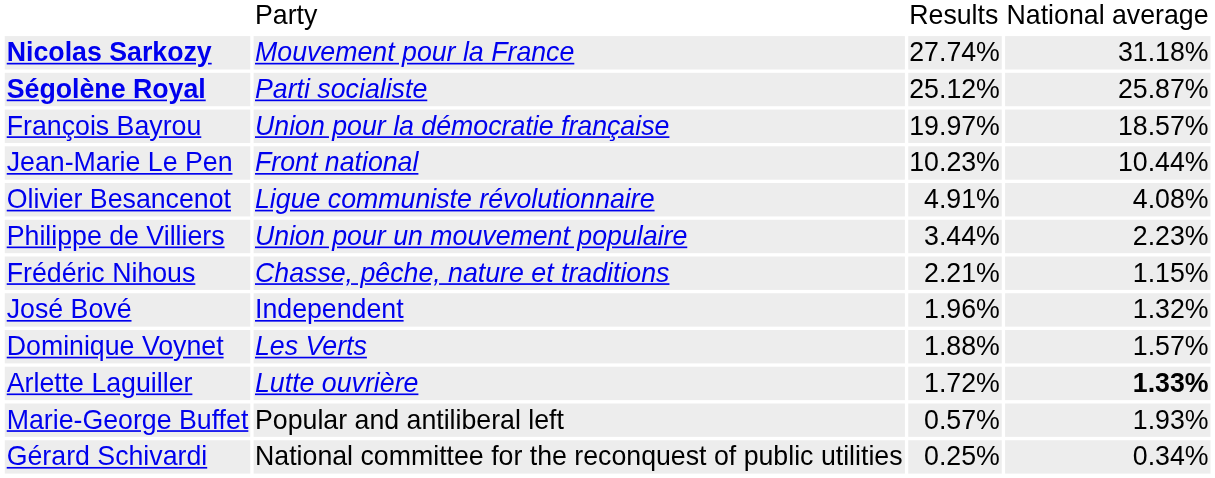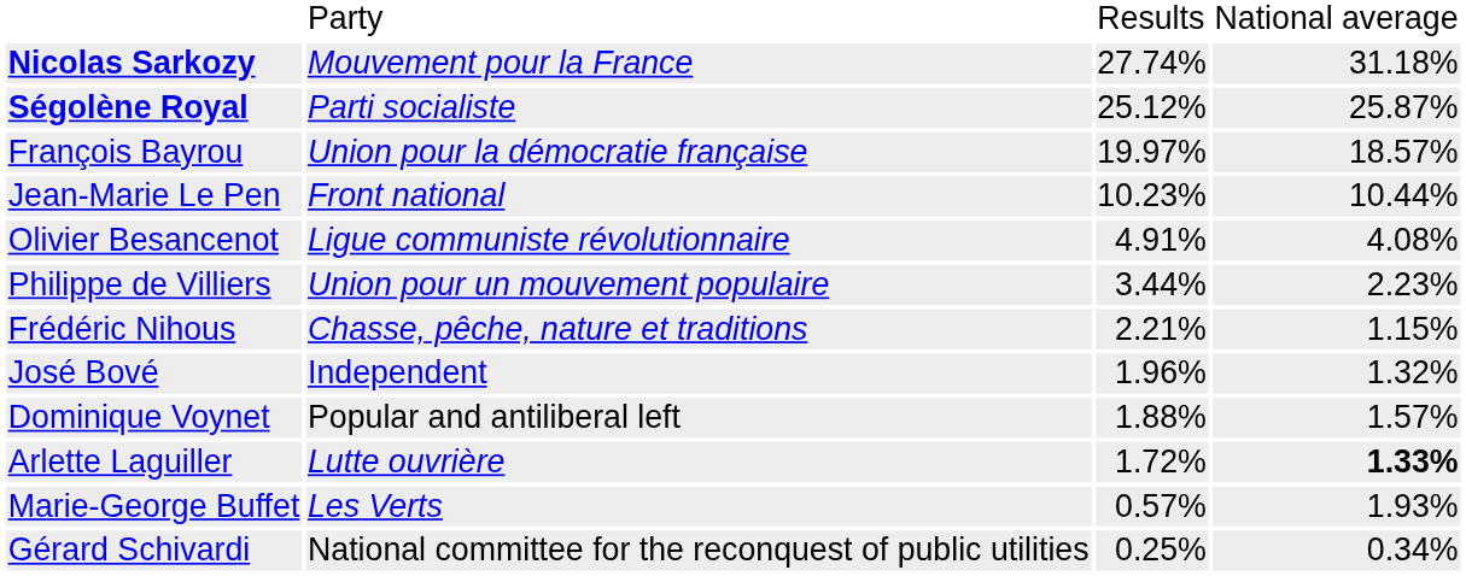Dominique Voynet | column 2: Les Verts -> Popular and antiliberal left
Marie-George Buffet | column 2: Popular and antiliberal left -> Les Verts
